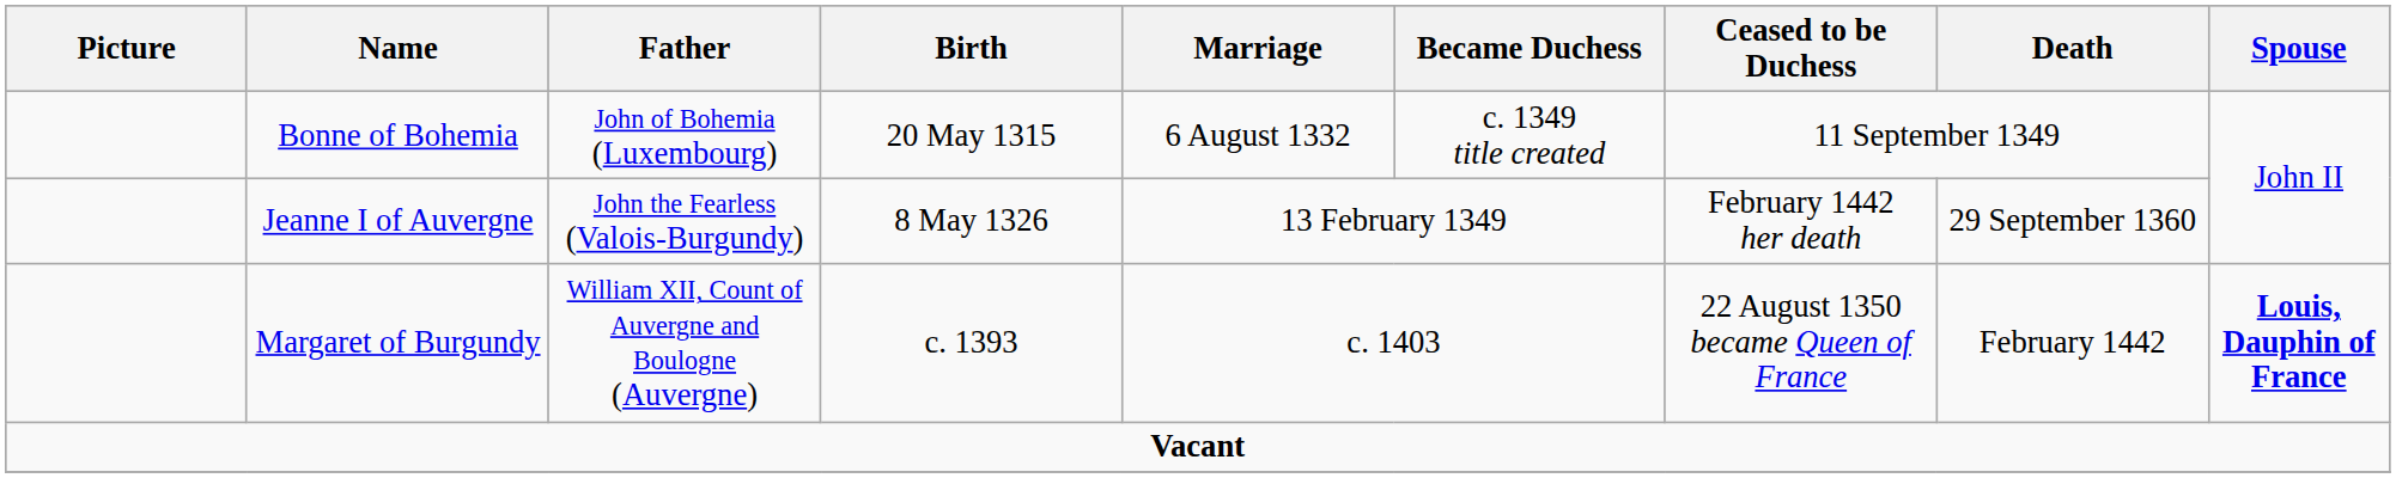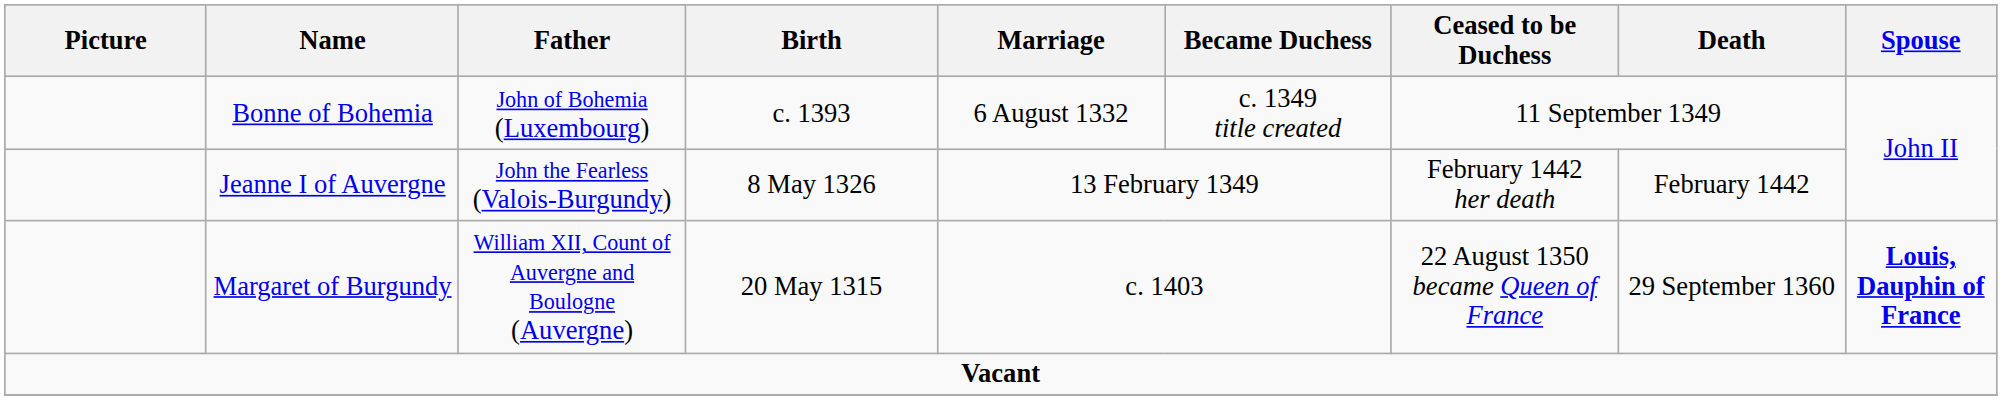Bonne of Bohemia | Birth: 20 May 1315 -> c. 1393
Jeanne I of Auvergne | Death: 29 September 1360 -> February 1442
Margaret of Burgundy | Birth: c. 1393 -> 20 May 1315
Margaret of Burgundy | Death: February 1442 -> 29 September 1360
